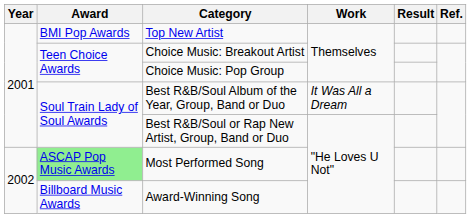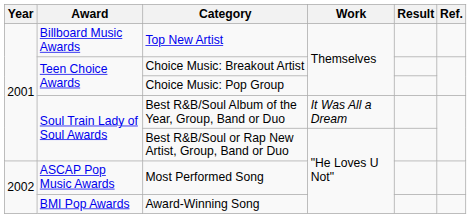Top New Artist | Award: BMI Pop Awards -> Billboard Music Awards
Most Performed Song | Award: lightgreen background -> no background
Award-Winning Song | Award: Billboard Music Awards -> BMI Pop Awards
